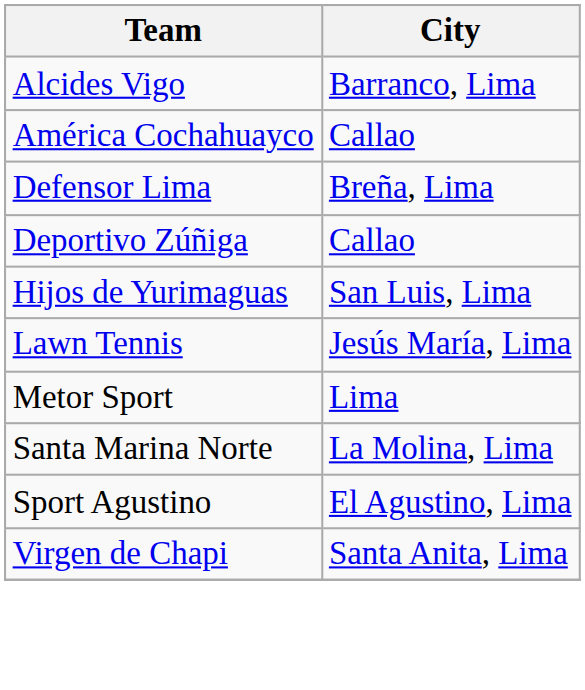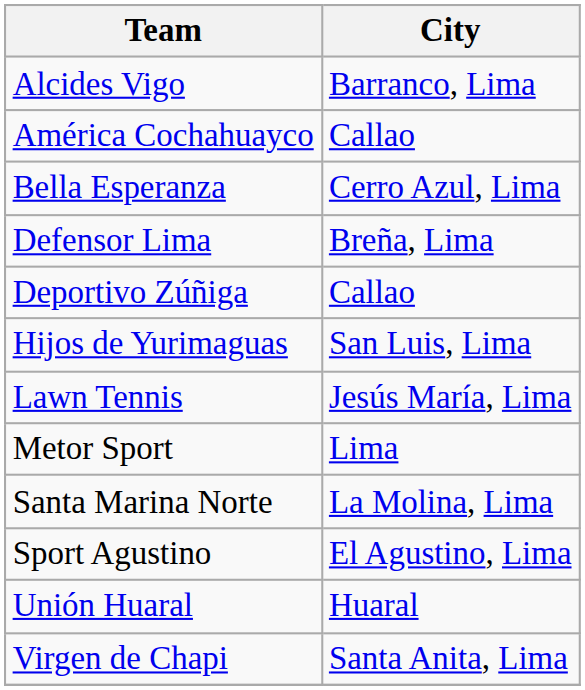+ row: Bella Esperanza | Cerro Azul, Lima
+ row: Unión Huaral | Huaral
